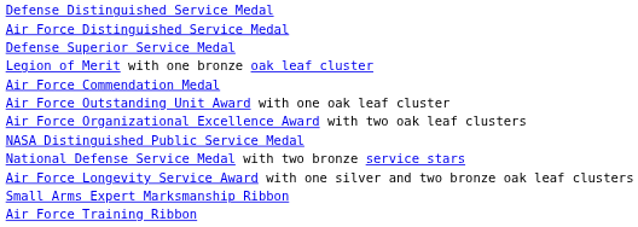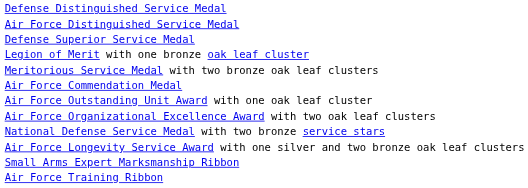+ row: Meritorious Service Medal with two bronze oak leaf clusters
- row: NASA Distinguished Public Service Medal
